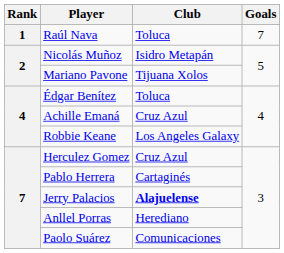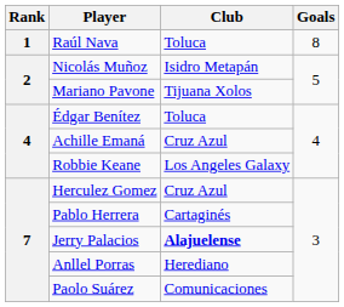Raúl Nava | Goals: 7 -> 8
